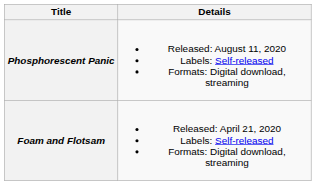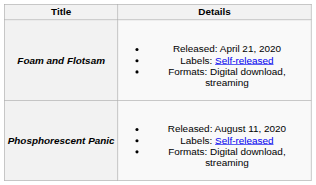rows swapped: Foam and Flotsam <-> Phosphorescent Panic
